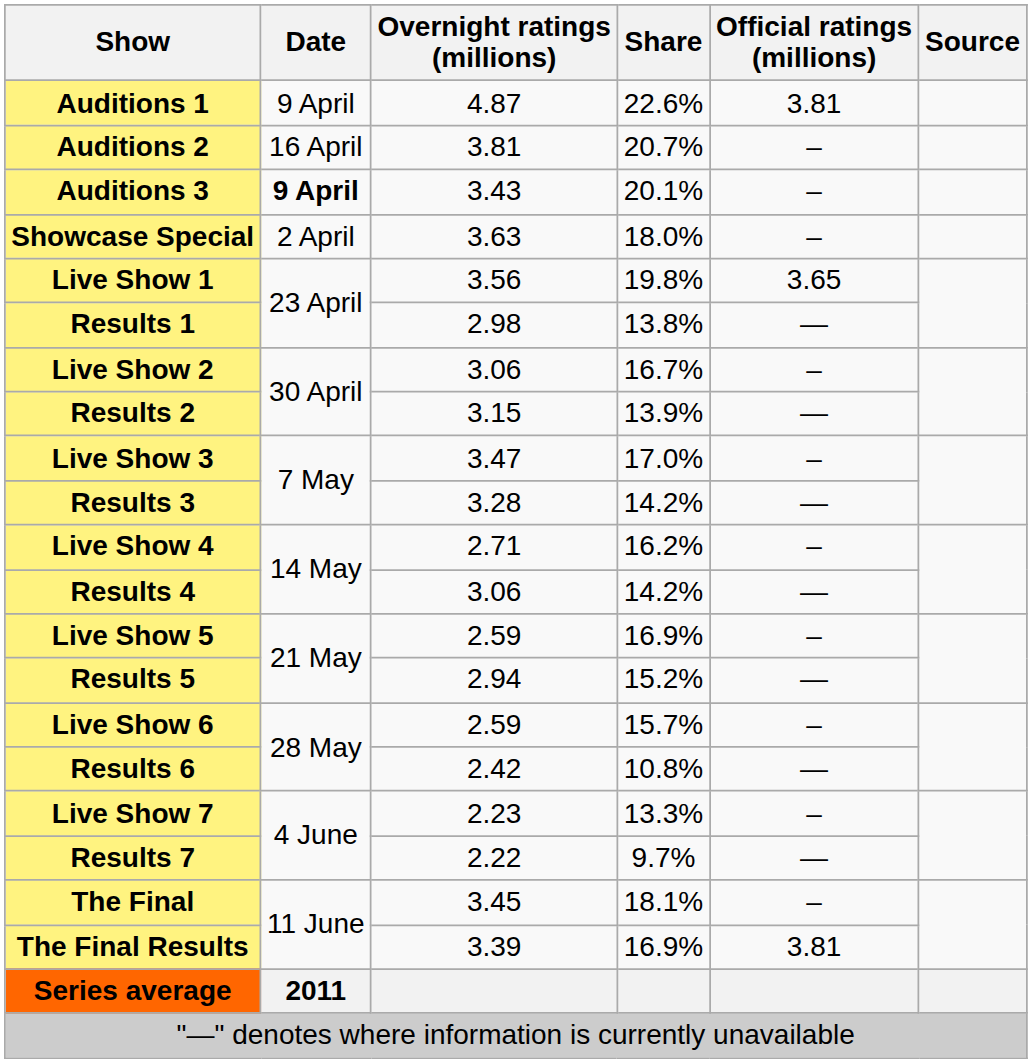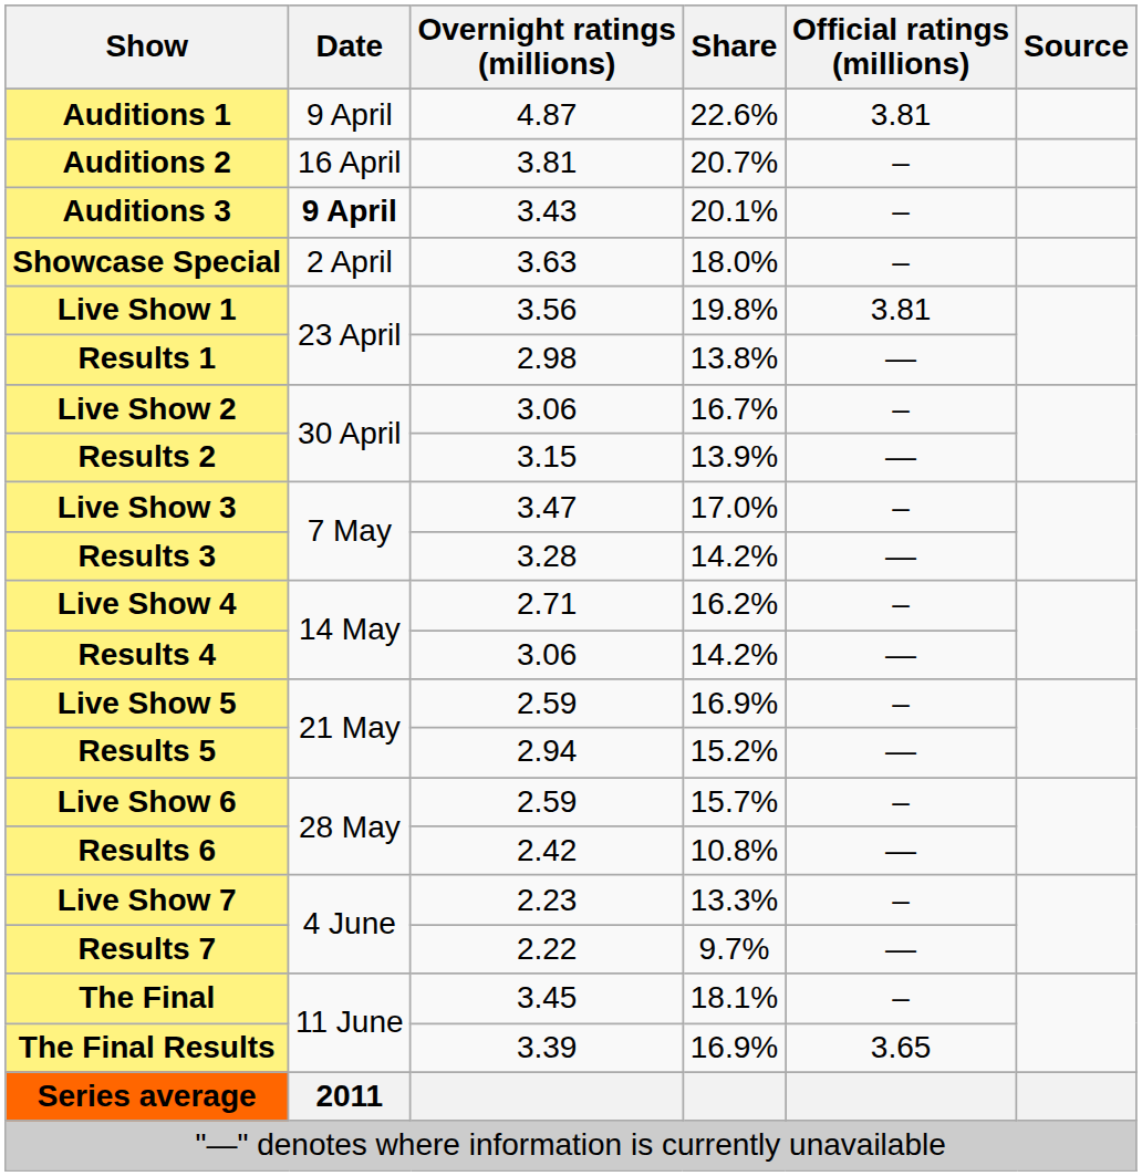Live Show 1 | Official ratings (millions): 3.65 -> 3.81
The Final Results | Official ratings (millions): 3.81 -> 3.65
